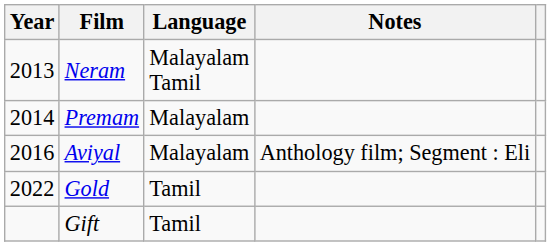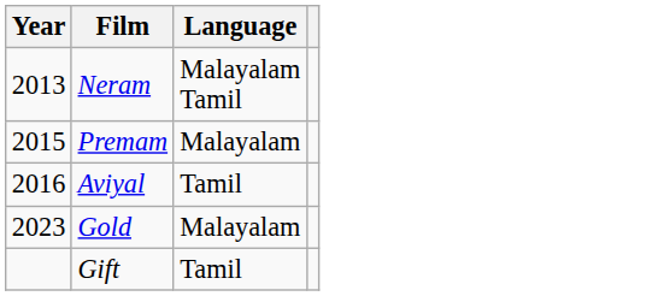- column: Notes | Anthology film; Segment : Eli
Premam | Year: 2014 -> 2015
Aviyal | Language: Malayalam -> Tamil
Gold | Year: 2022 -> 2023
Gold | Language: Tamil -> Malayalam
